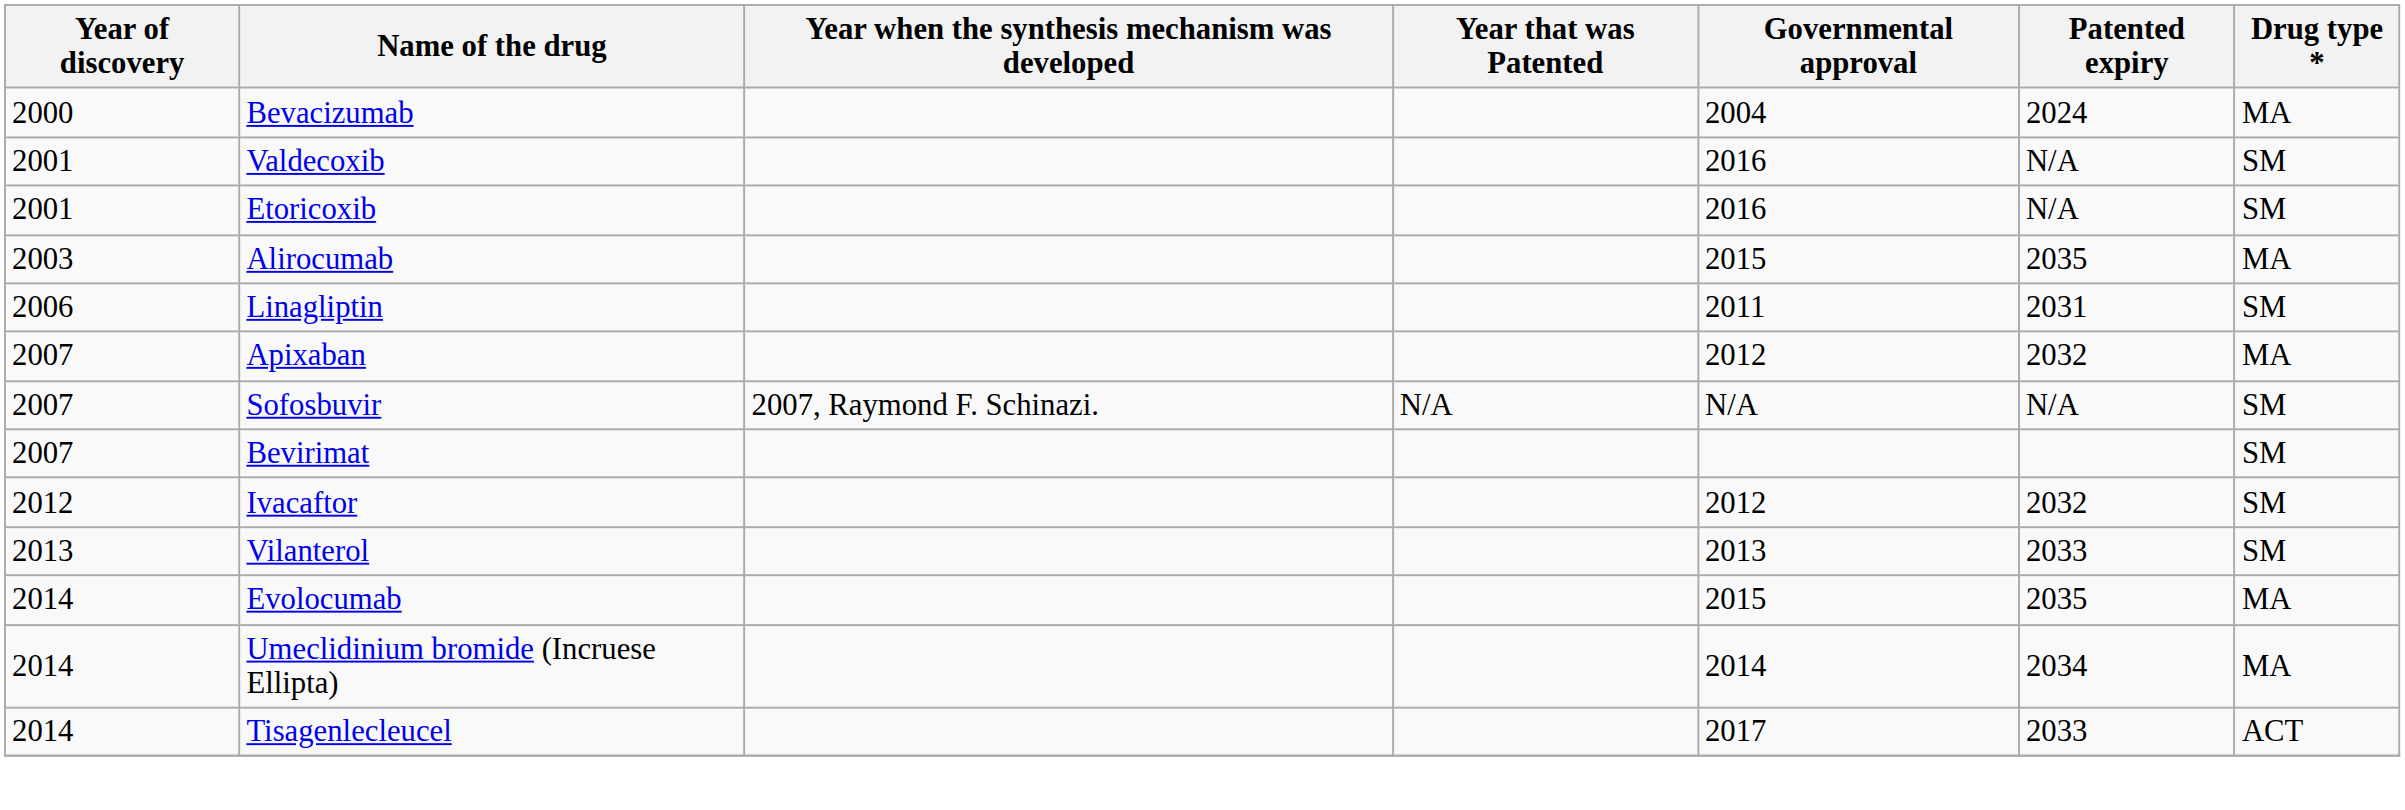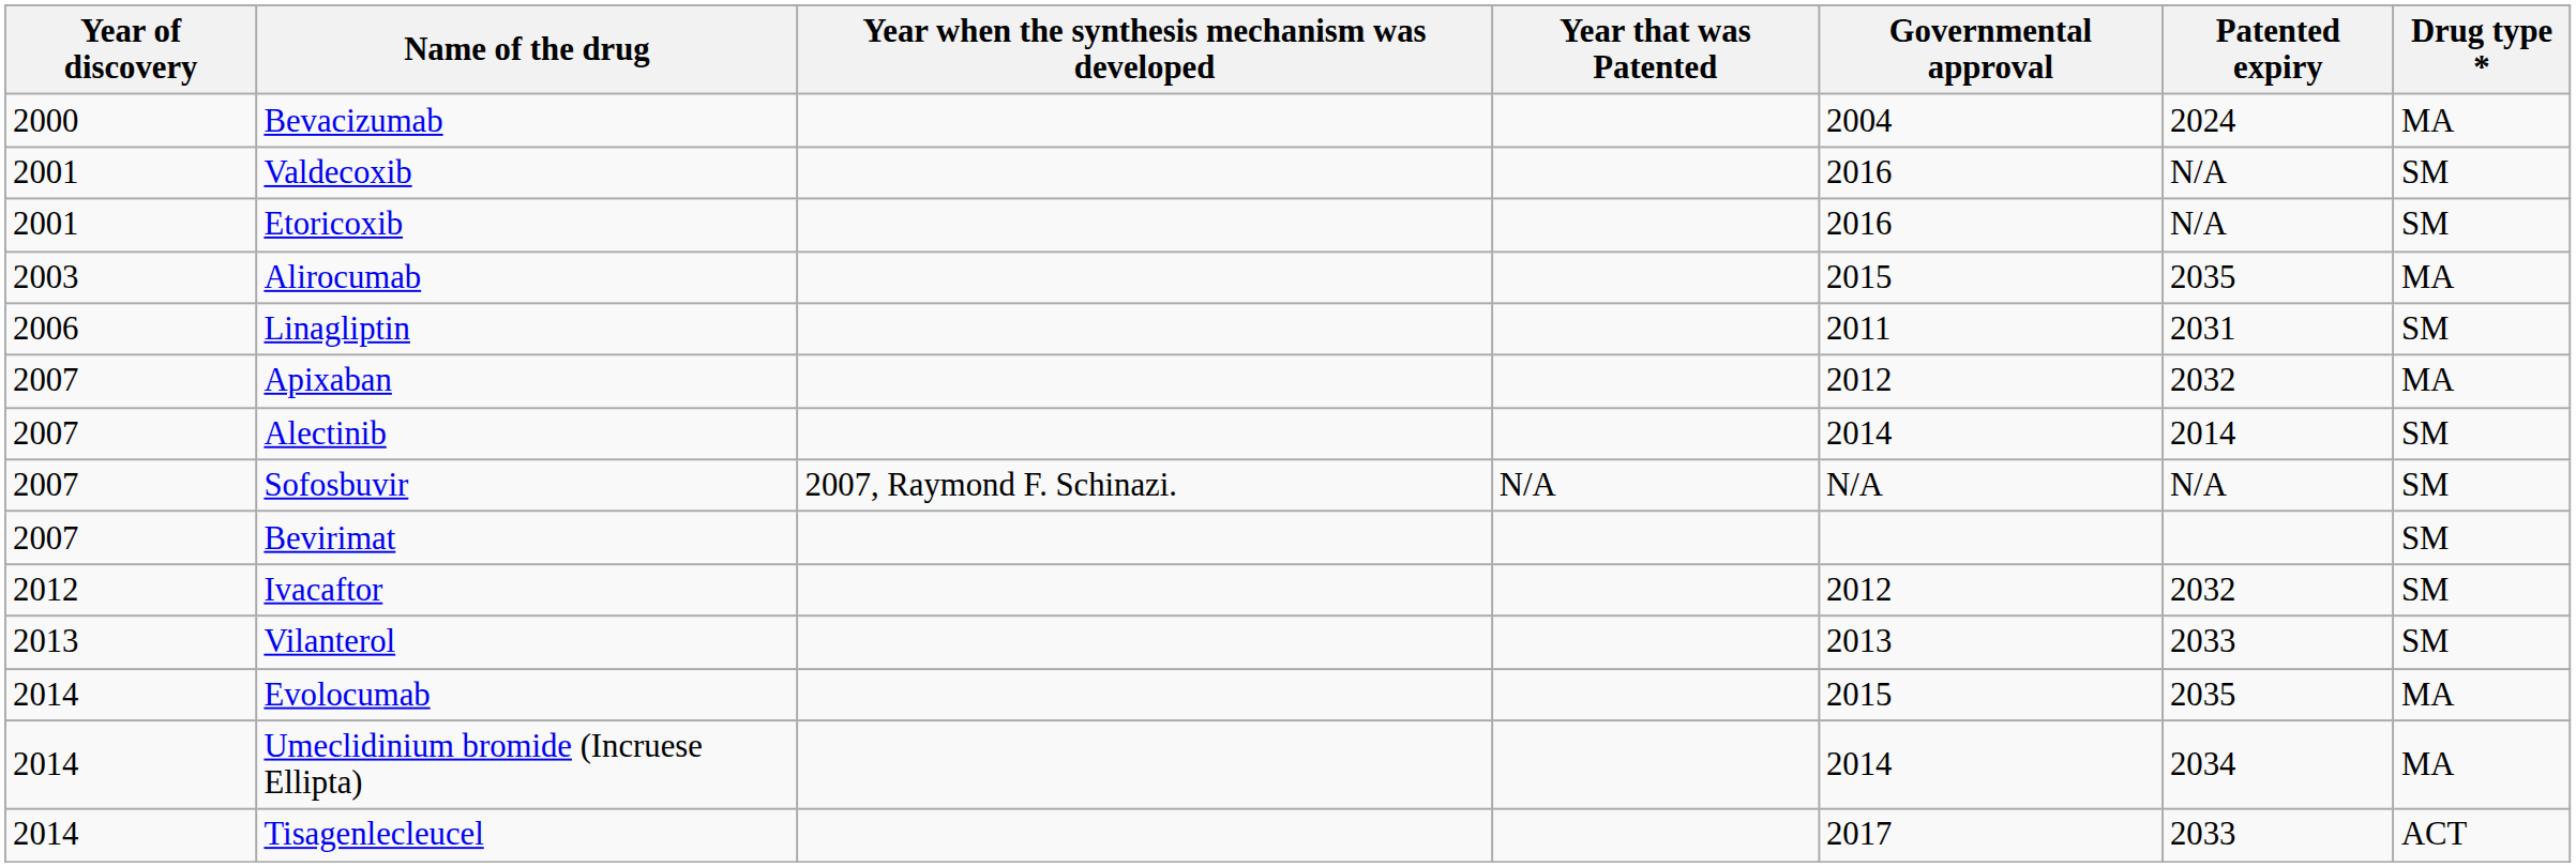+ row: 2007 | Alectinib | 2014 | 2014 | SM
